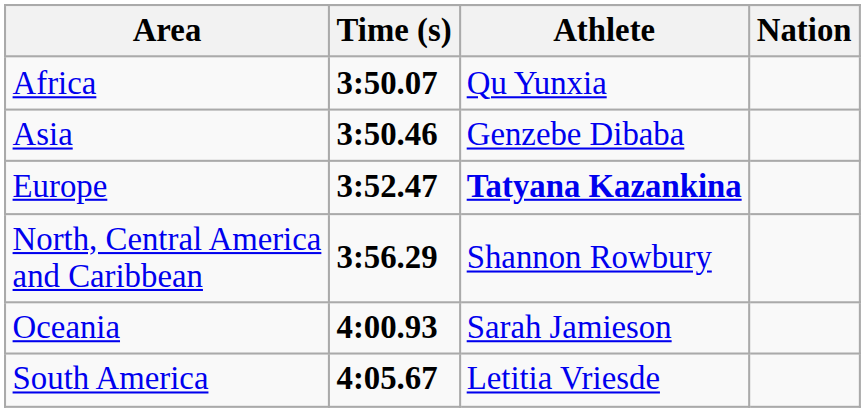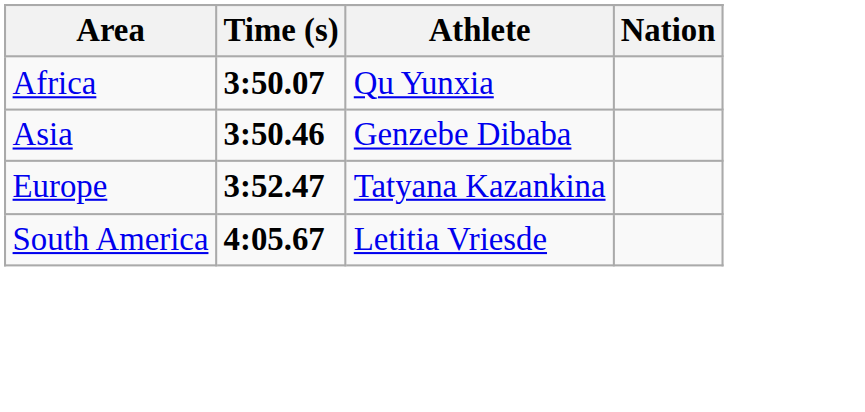Europe | Athlete: bold -> normal
- row: North, Central America and Caribbean | 3:56.29 | Shannon Rowbury
- row: Oceania | 4:00.93 | Sarah Jamieson
